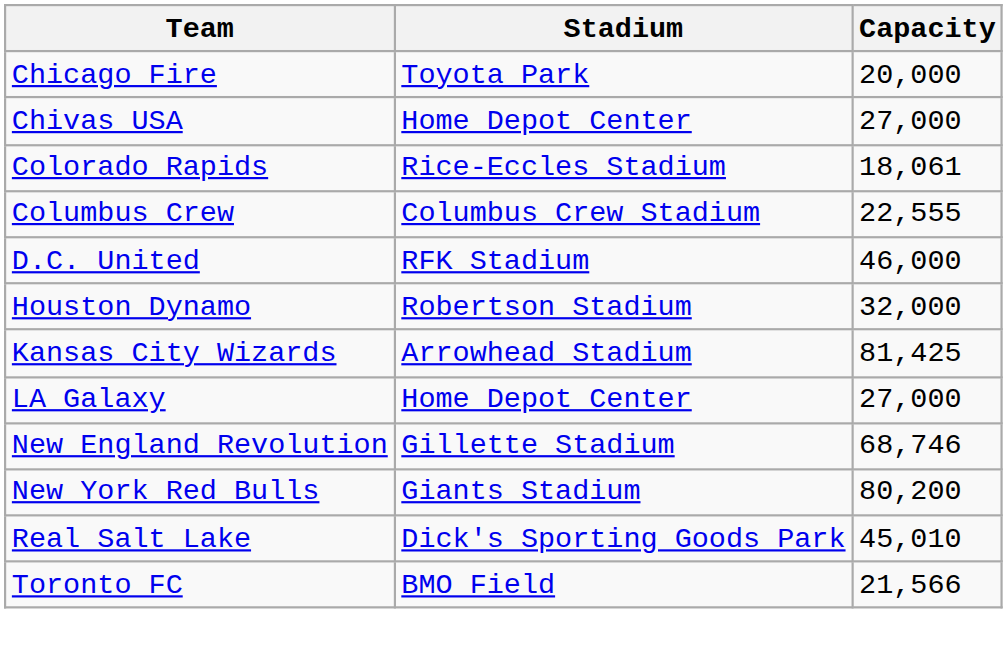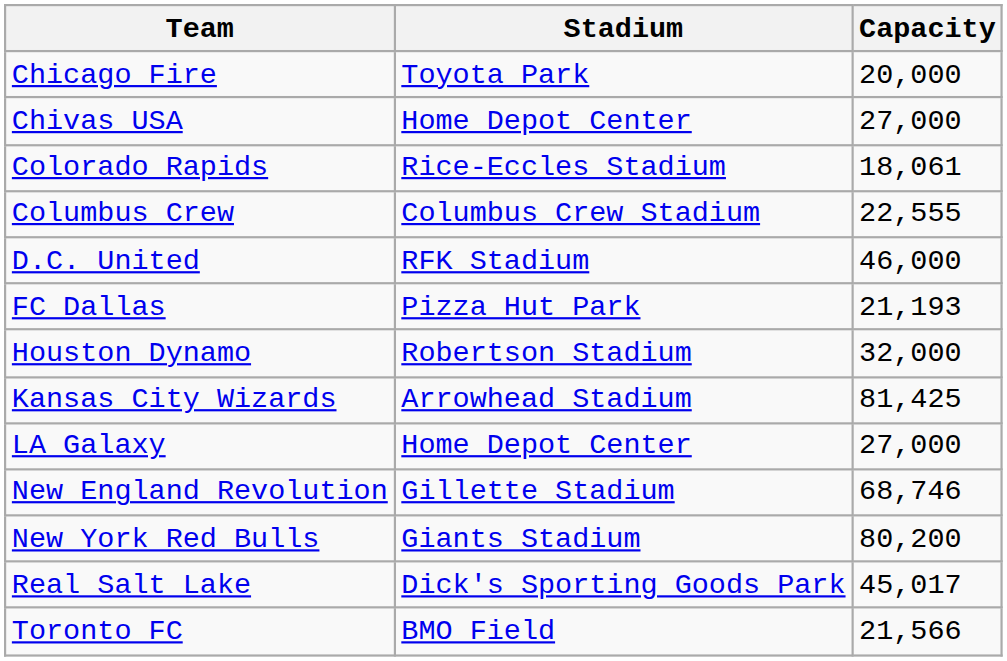+ row: FC Dallas | Pizza Hut Park | 21,193
Real Salt Lake | Capacity: 45,010 -> 45,017
